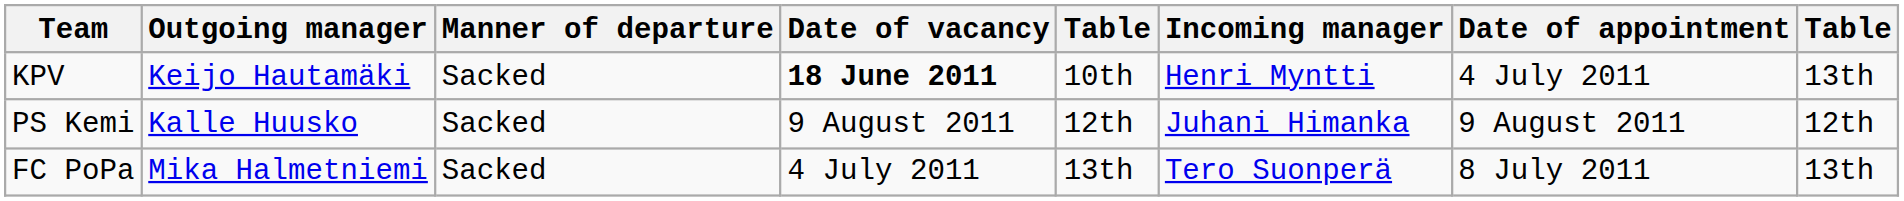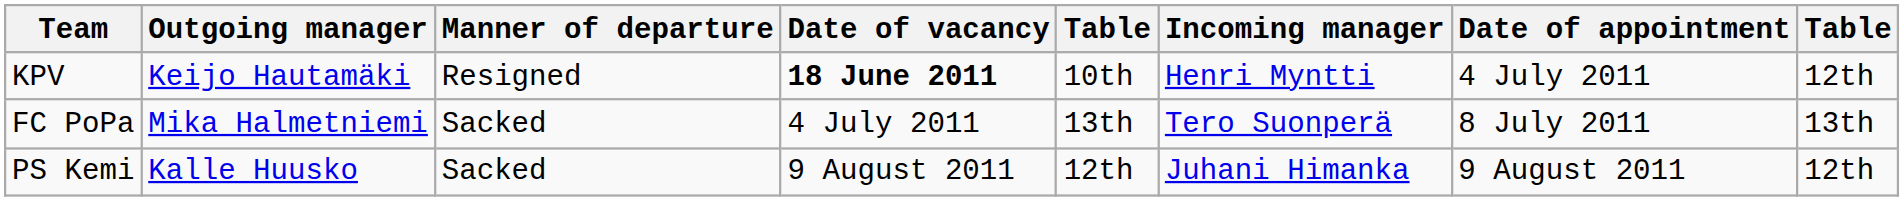KPV | Manner of departure: Sacked -> Resigned
KPV | column 8: 13th -> 12th
rows swapped: FC PoPa <-> PS Kemi
